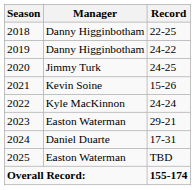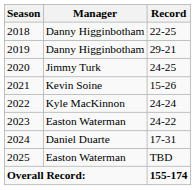2019 | Record: 24-22 -> 29-21
2023 | Record: 29-21 -> 24-22
